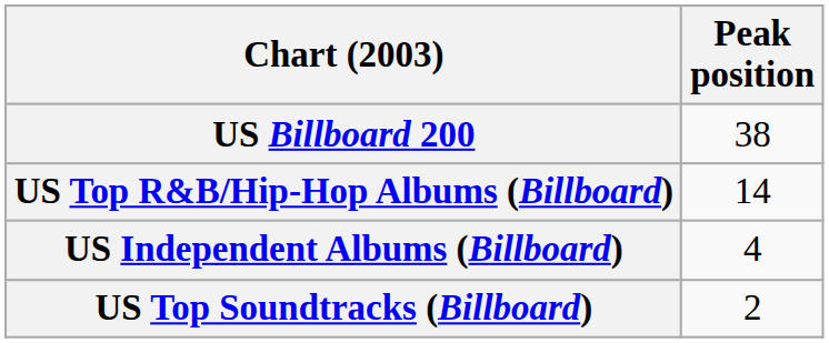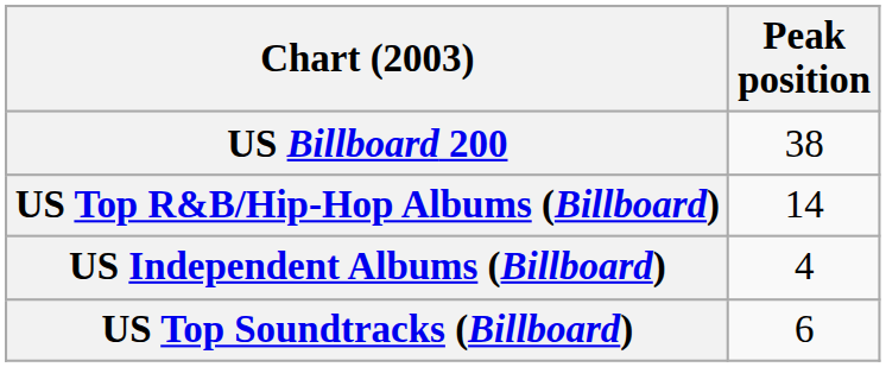US Top Soundtracks (Billboard) | Peak position: 2 -> 6
